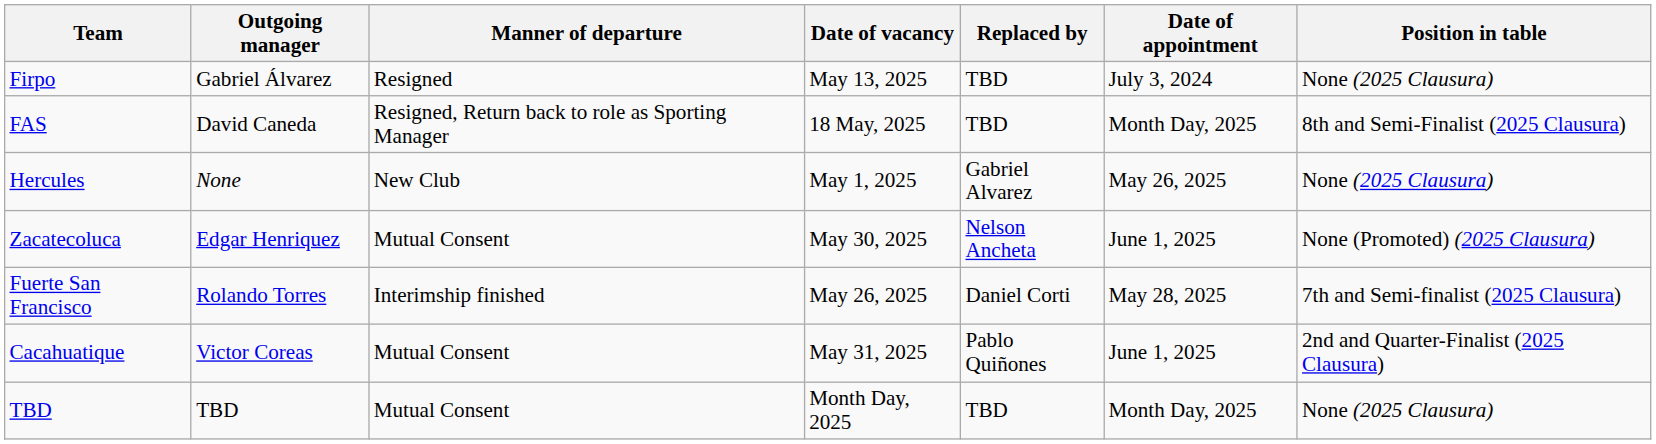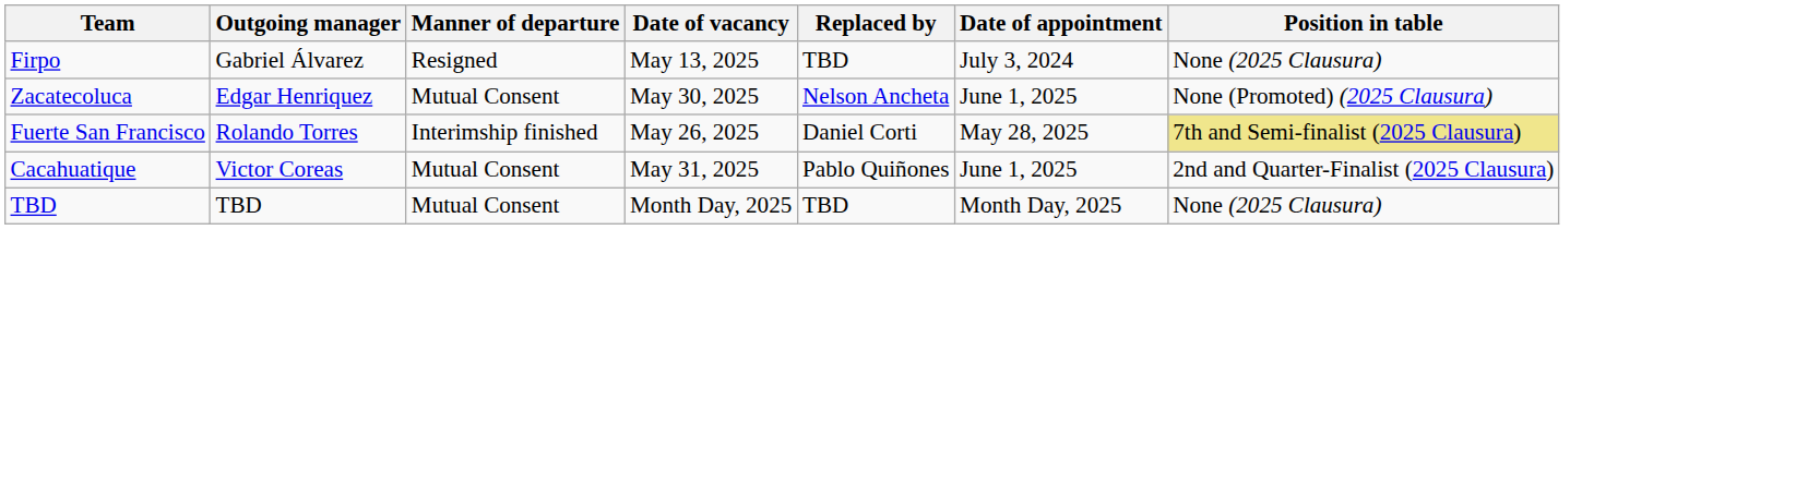- row: FAS | David Caneda | Resigned, Return back to role as Sporting Manager | 18 May, 2025 | TBD | Month Day, 2025 | 8th and Semi-Finalist (2025 Clausura)
- row: Hercules | None | New Club | May 1, 2025 | Gabriel Alvarez | May 26, 2025 | None (2025 Clausura)
Fuerte San Francisco | Position in table: no background -> khaki background
